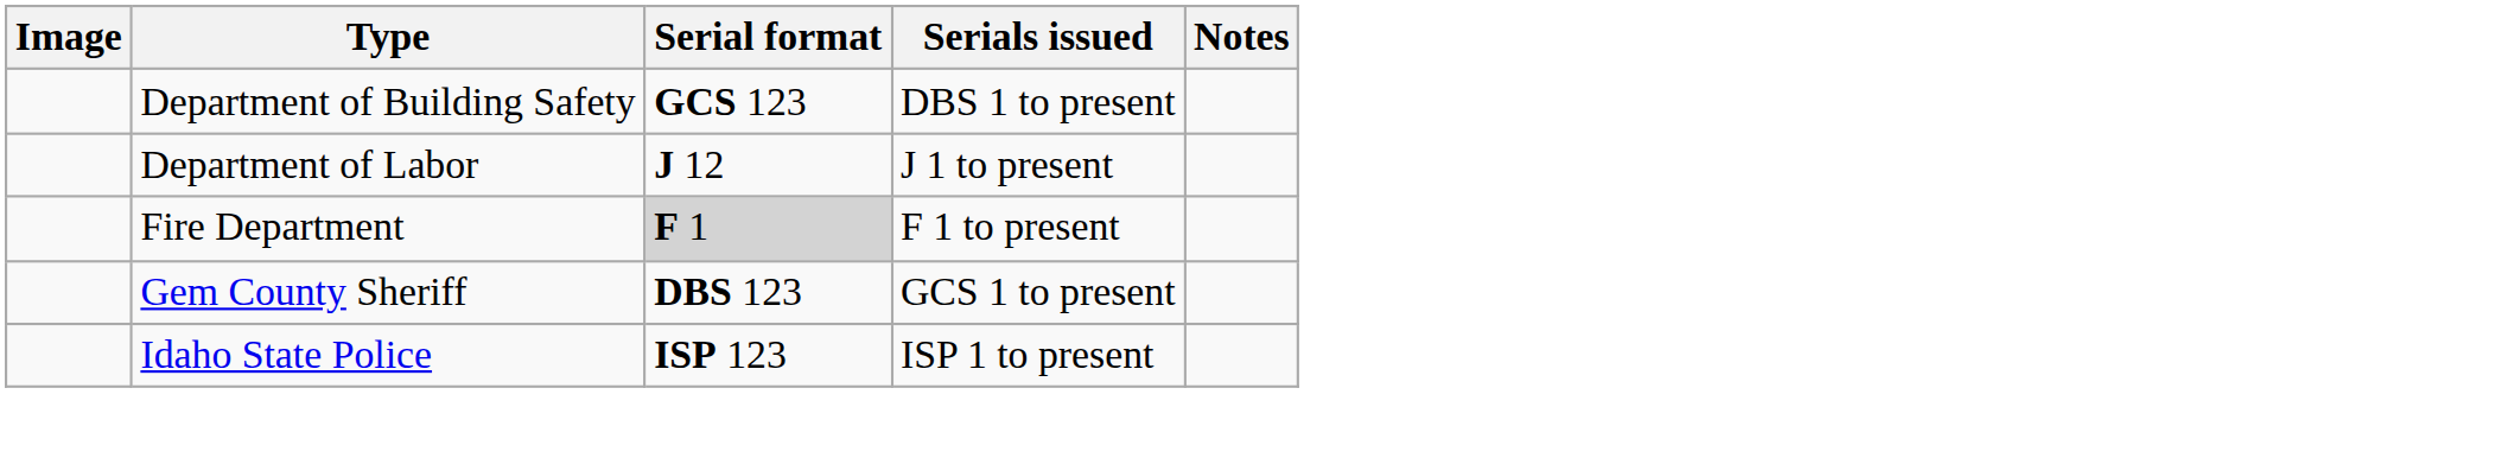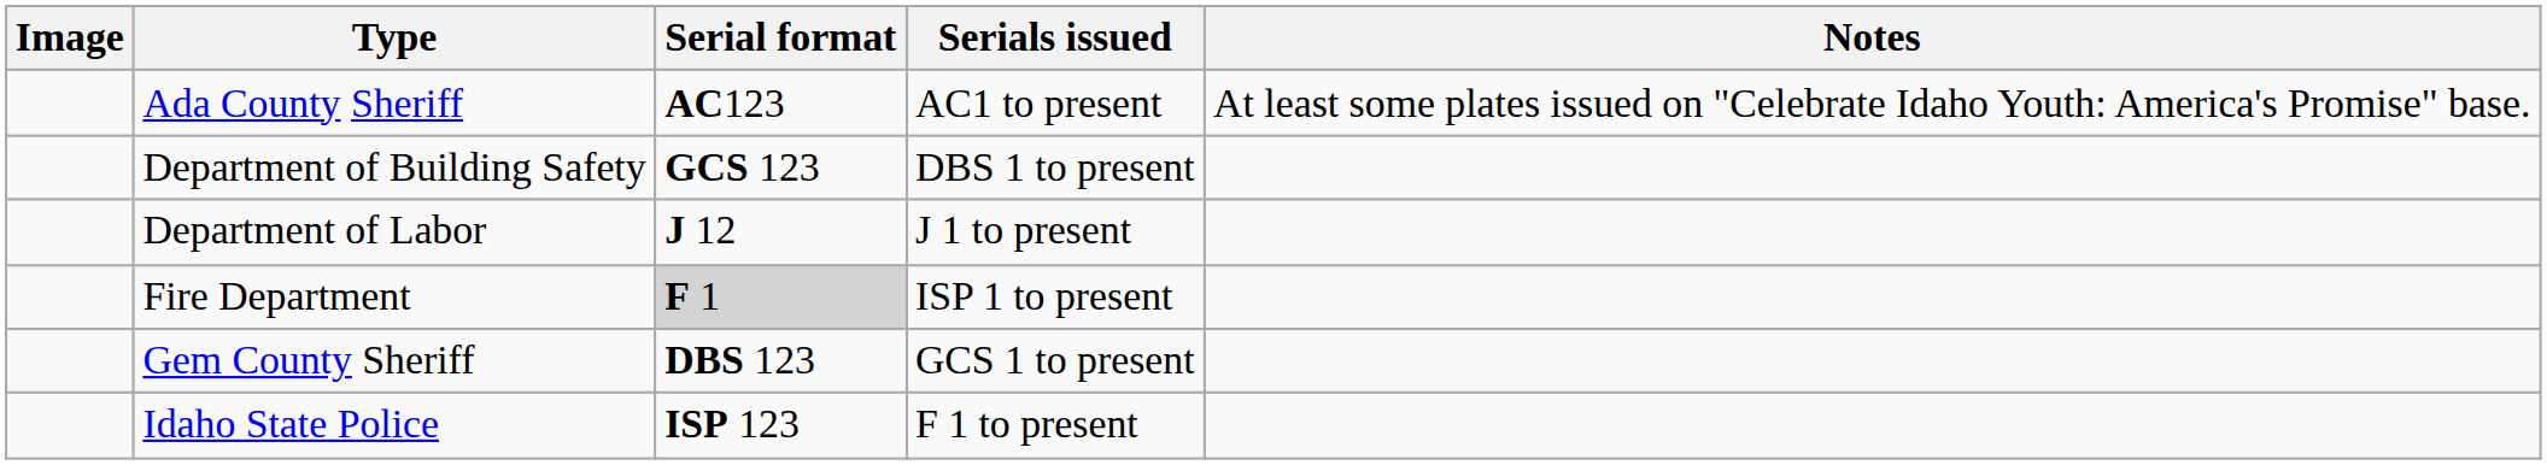+ row: Ada County Sheriff | AC123 | AC1 to present | At least some plates issued on "Celebrate Idaho Youth: America's Promise" base.
Fire Department | Serials issued: F 1 to present -> ISP 1 to present
Idaho State Police | Serials issued: ISP 1 to present -> F 1 to present
